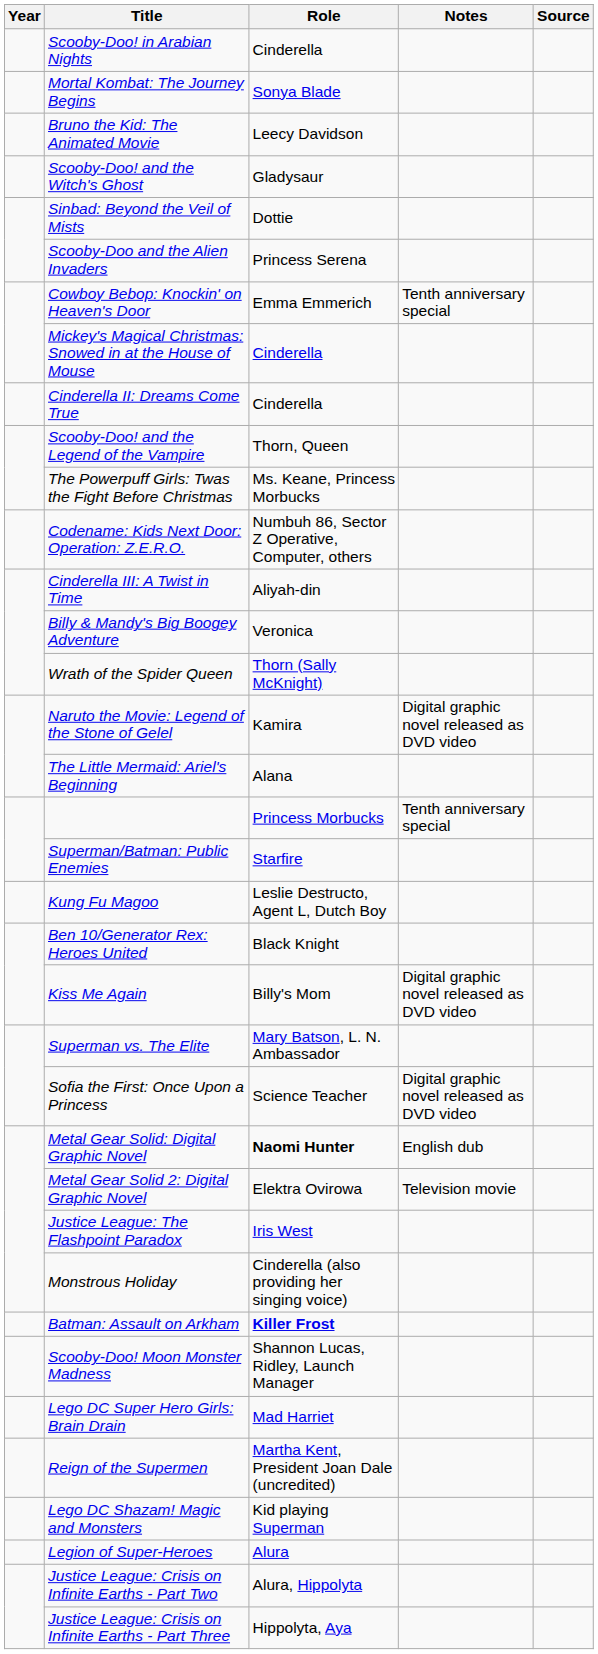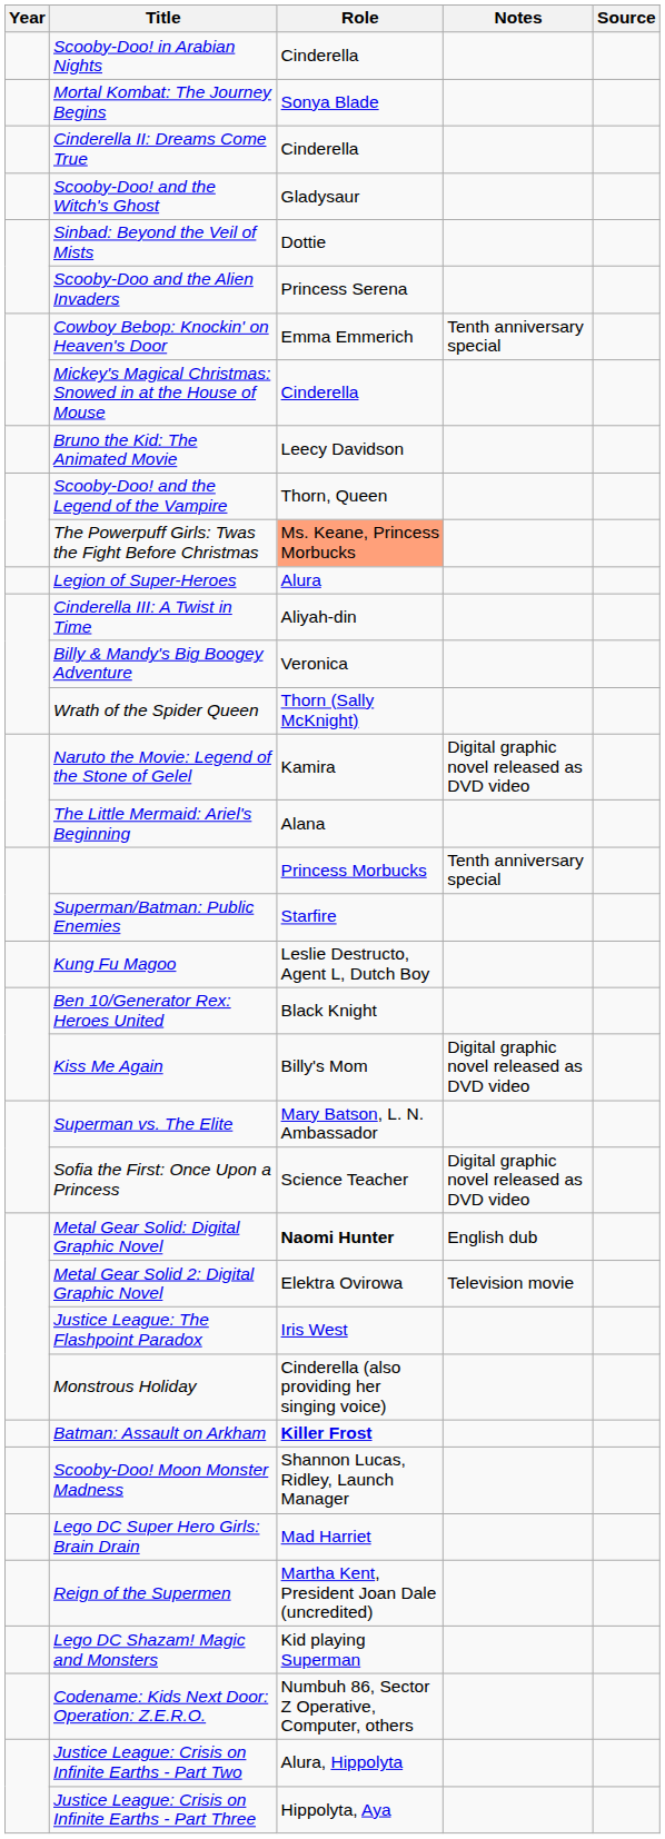rows swapped: Bruno the Kid: The Animated Movie <-> Cinderella II: Dreams Come True
The Powerpuff Girls: Twas the Fight Before Christmas | Role: no background -> lightsalmon background
rows swapped: Codename: Kids Next Door: Operation: Z.E.R.O. <-> Legion of Super-Heroes
